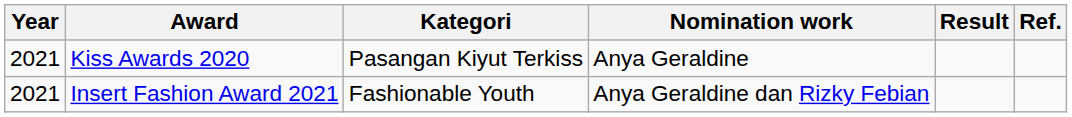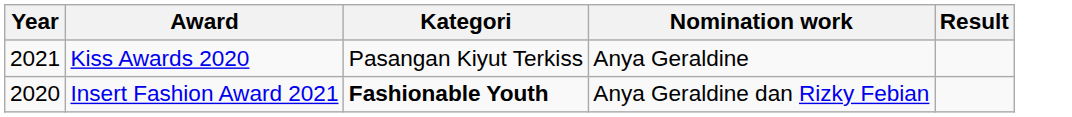- column: Ref.
Insert Fashion Award 2021 | Year: 2021 -> 2020
Insert Fashion Award 2021 | Kategori: normal -> bold
